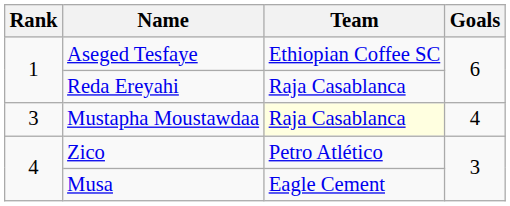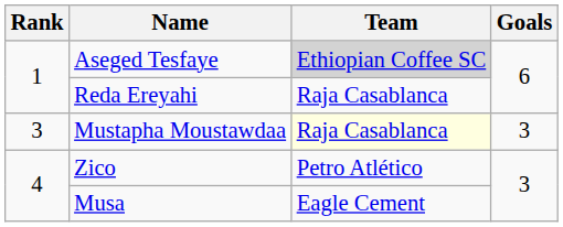Aseged Tesfaye | Team: no background -> lightgrey background
Mustapha Moustawdaa | Goals: 4 -> 3
